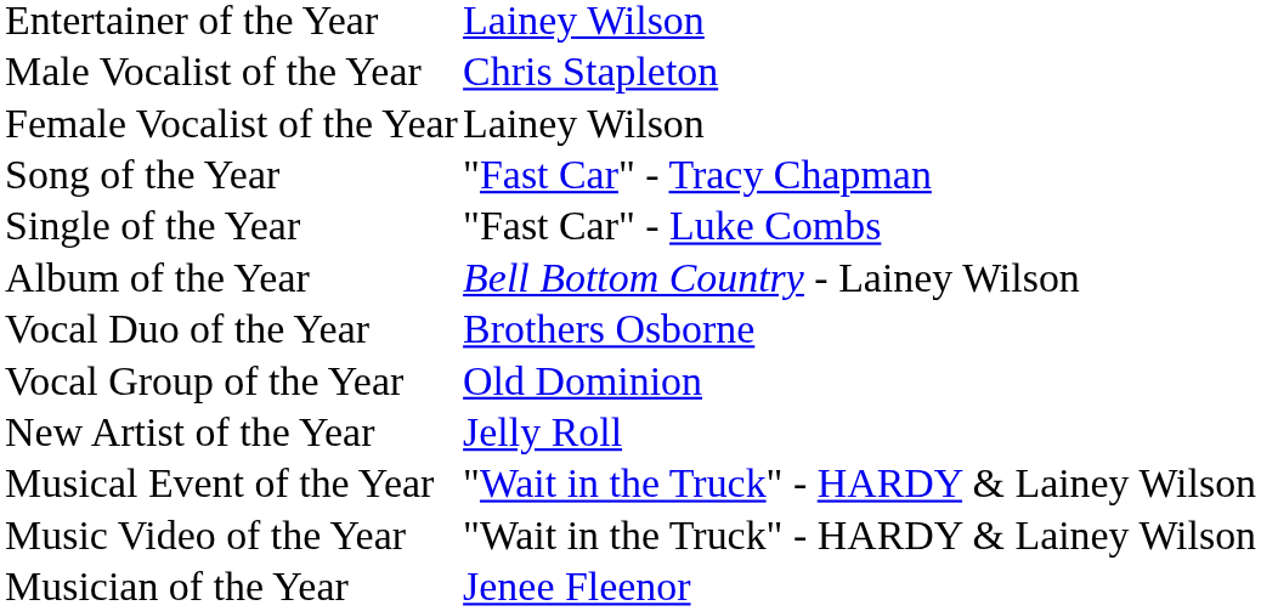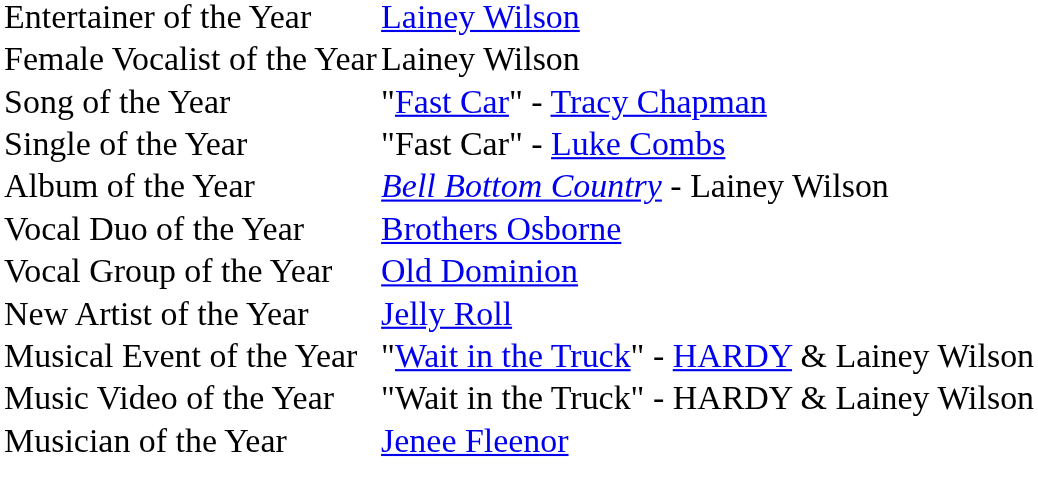- row: Male Vocalist of the Year | Chris Stapleton
